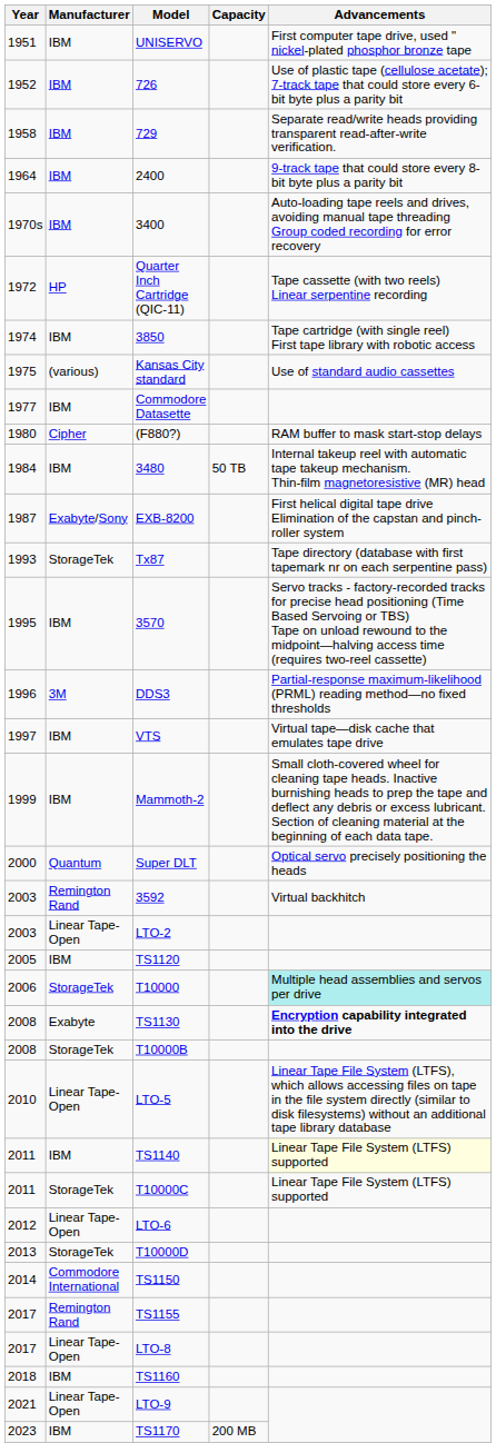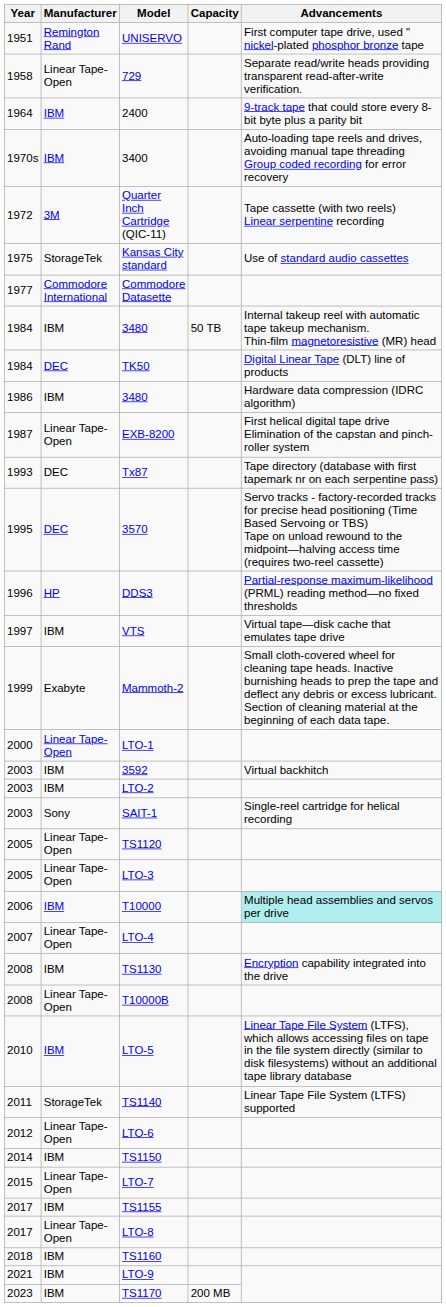UNISERVO | Manufacturer: IBM -> Remington Rand
- row: 1952 | IBM | 726 | Use of plastic tape (cellulose acetate); 7-track tape that could store every 6-bit byte plus a parity bit
729 | Manufacturer: IBM -> Linear Tape-Open
Quarter Inch Cartridge (QIC-11) | Manufacturer: HP -> 3M
- row: 1974 | IBM | 3850 | Tape cartridge (with single reel) First tape library with robotic access
Kansas City standard | Manufacturer: (various) -> StorageTek
Commodore Datasette | Manufacturer: IBM -> Commodore International
- row: 1980 | Cipher | (F880?) | RAM buffer to mask start-stop delays
+ row: 1984 | DEC | TK50 | Digital Linear Tape (DLT) line of products
+ row: 1986 | IBM | 3480 | Hardware data compression (IDRC algorithm)
EXB-8200 | Manufacturer: Exabyte/Sony -> Linear Tape-Open
Tx87 | Manufacturer: StorageTek -> DEC
3570 | Manufacturer: IBM -> DEC
DDS3 | Manufacturer: 3M -> HP
Mammoth-2 | Manufacturer: IBM -> Exabyte
- row: 2000 | Quantum | Super DLT | Optical servo precisely positioning the heads
+ row: 2000 | Linear Tape-Open | LTO-1
3592 | Manufacturer: Remington Rand -> IBM
LTO-2 | Manufacturer: Linear Tape-Open -> IBM
+ row: 2003 | Sony | SAIT-1 | Single-reel cartridge for helical recording
TS1120 | Manufacturer: IBM -> Linear Tape-Open
+ row: 2005 | Linear Tape-Open | LTO-3
T10000 | Manufacturer: StorageTek -> IBM
+ row: 2007 | Linear Tape-Open | LTO-4
TS1130 | Manufacturer: Exabyte -> IBM
TS1130 | Advancements: bold -> normal
T10000B | Manufacturer: StorageTek -> Linear Tape-Open
LTO-5 | Manufacturer: Linear Tape-Open -> IBM
TS1140 | Manufacturer: IBM -> StorageTek
TS1140 | Advancements: lightyellow background -> no background
- row: 2011 | StorageTek | T10000C | Linear Tape File System (LTFS) supported
- row: 2013 | StorageTek | T10000D
TS1150 | Manufacturer: Commodore International -> IBM
+ row: 2015 | Linear Tape-Open | LTO-7
TS1155 | Manufacturer: Remington Rand -> IBM
LTO-9 | Manufacturer: Linear Tape-Open -> IBM
